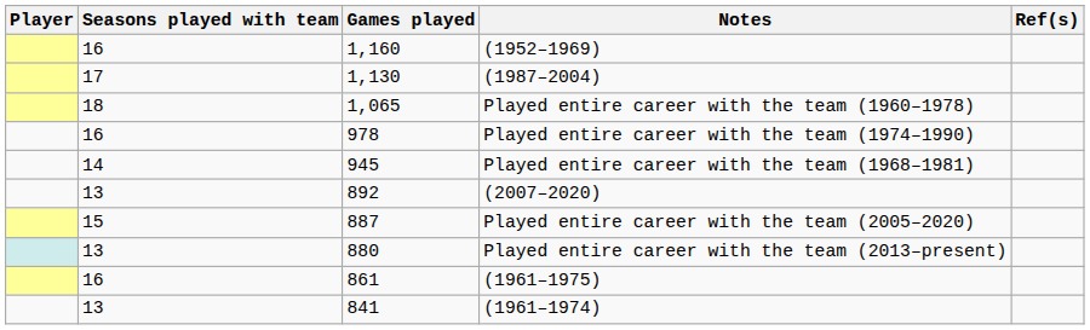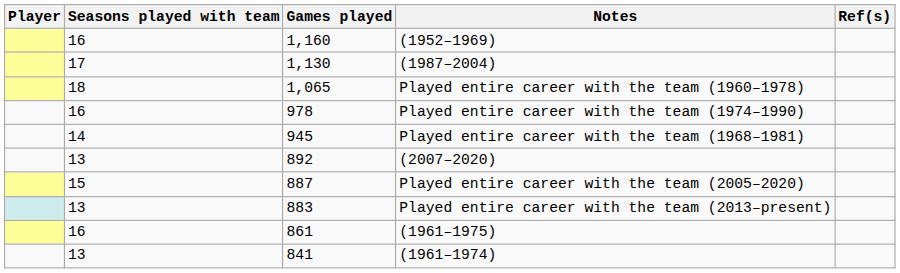Played entire career with the team (2013–present) | Games played: 880 -> 883
